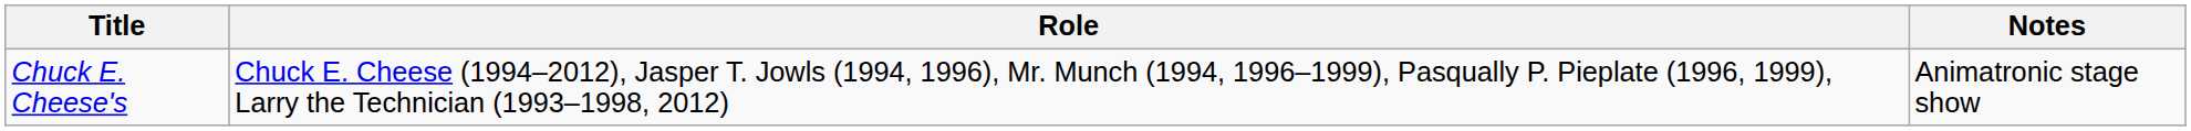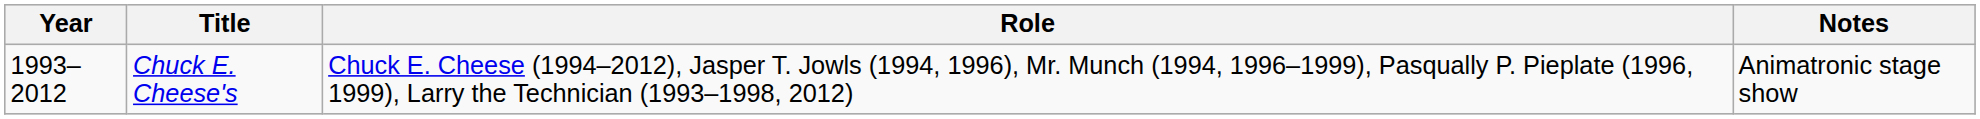+ column: Year | 1993–2012
